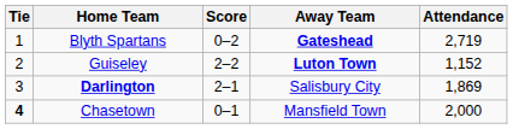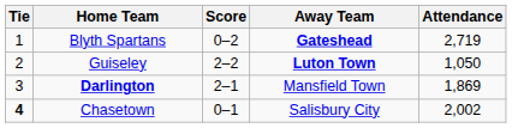Guiseley | Attendance: 1,152 -> 1,050
Darlington | Away Team: Salisbury City -> Mansfield Town
Chasetown | Away Team: Mansfield Town -> Salisbury City
Chasetown | Attendance: 2,000 -> 2,002
